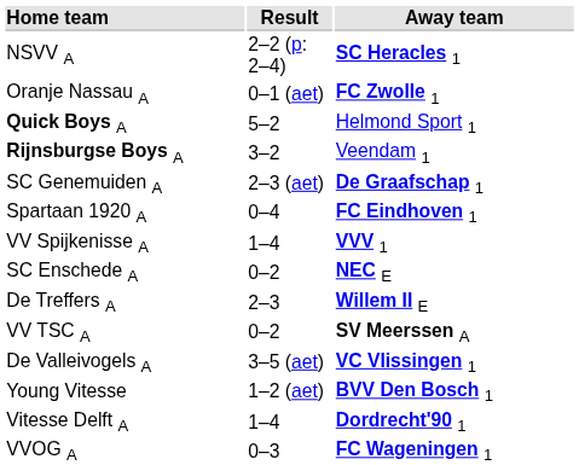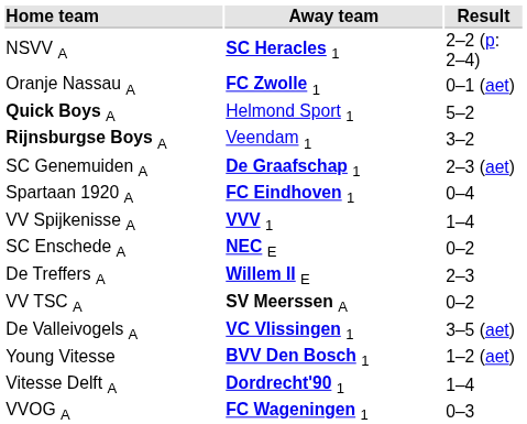columns swapped: Result <-> Away team
